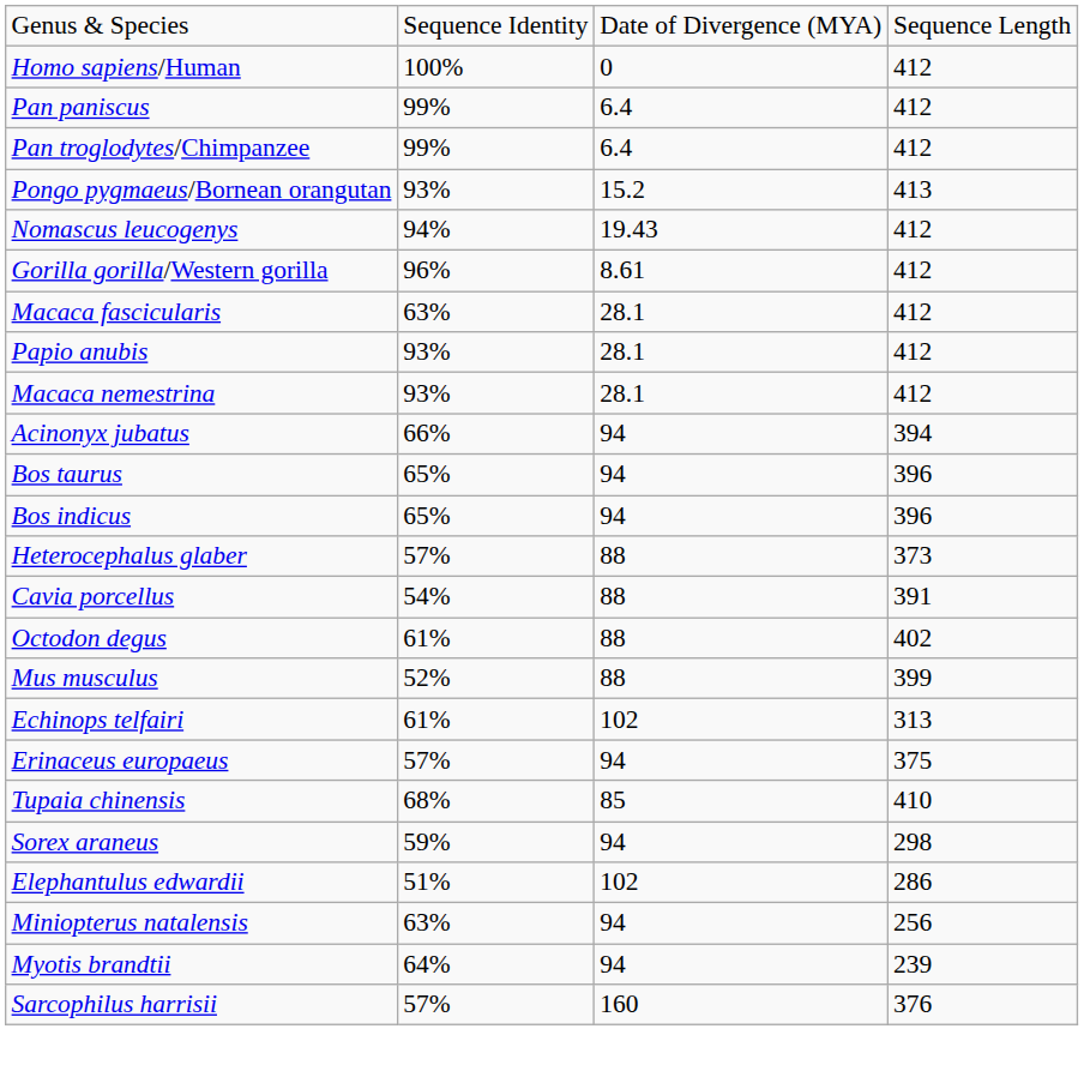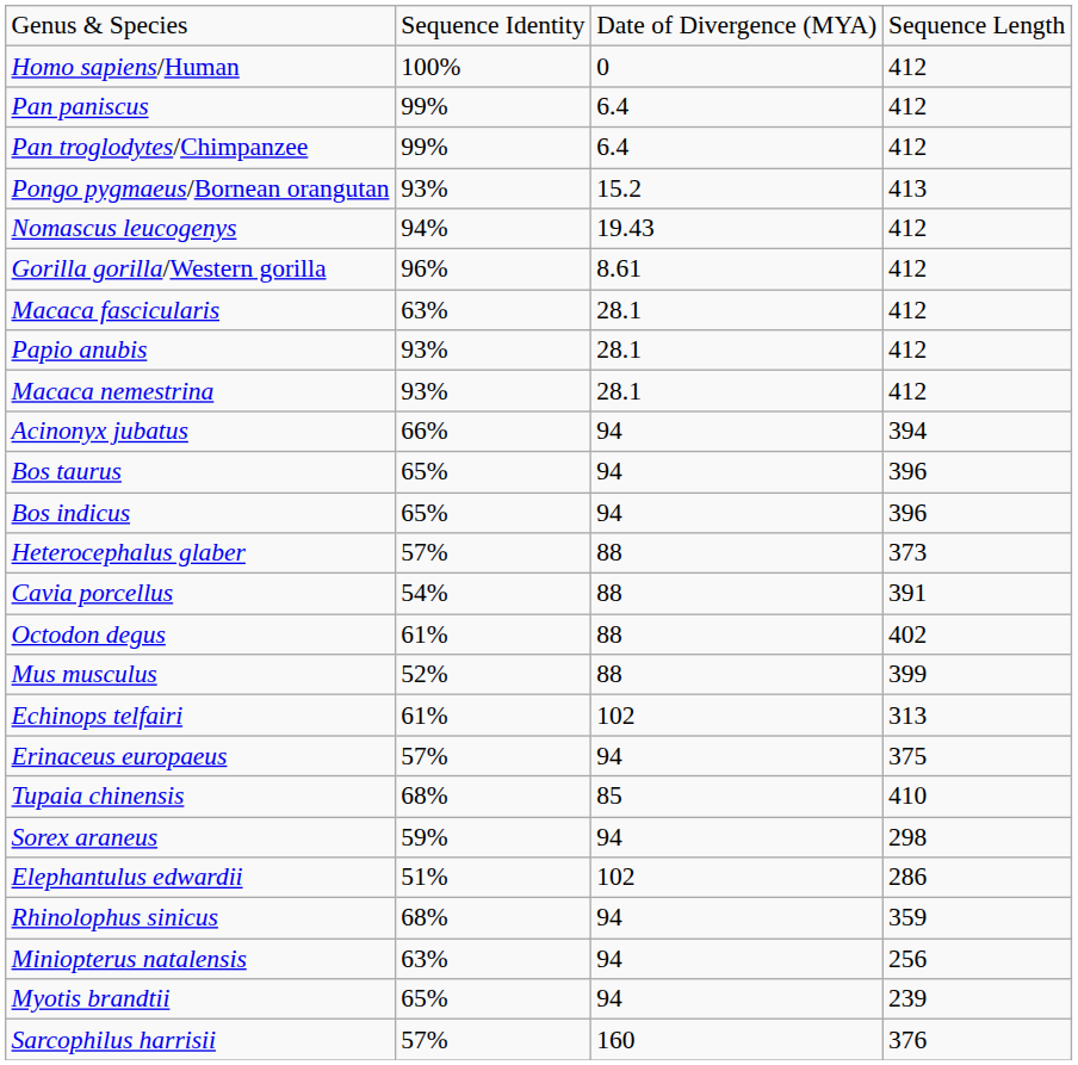+ row: Rhinolophus sinicus | 68% | 94 | 359
Myotis brandtii | column 2: 64% -> 65%
